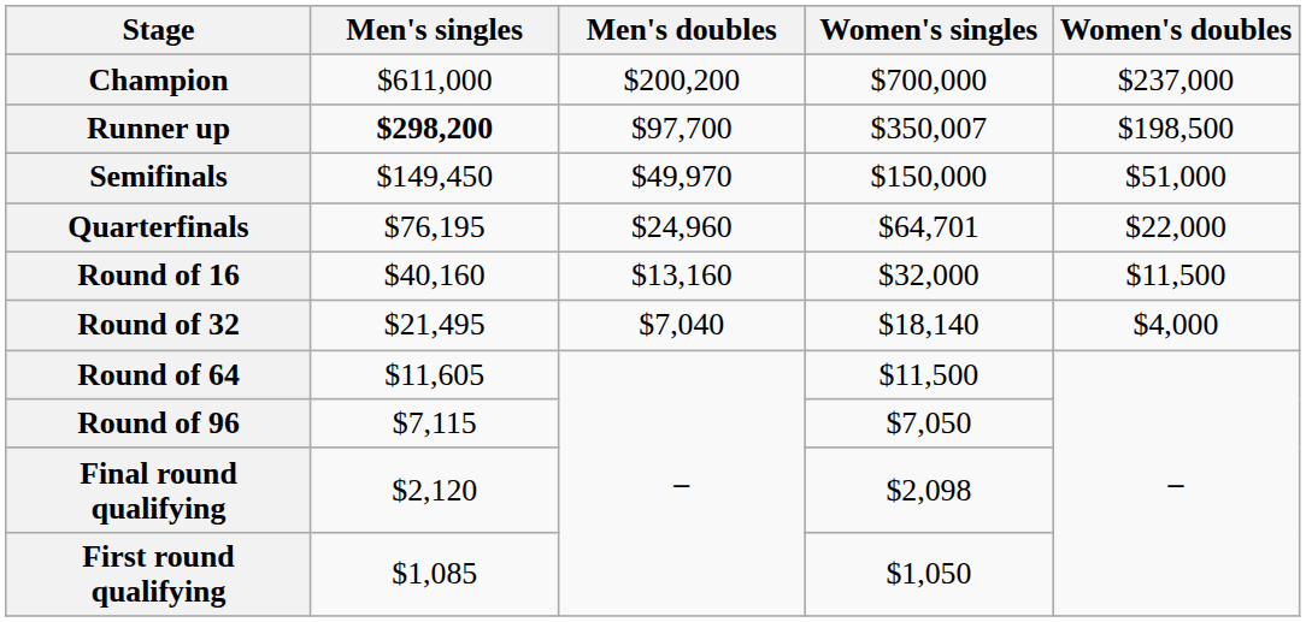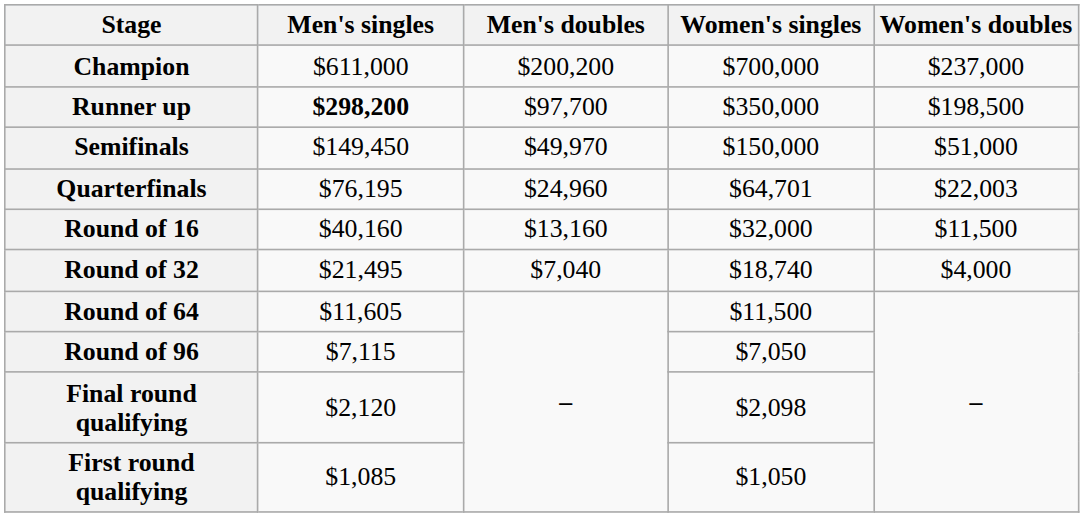Runner up | Women's singles: $350,007 -> $350,000
Quarterfinals | Women's doubles: $22,000 -> $22,003
Round of 32 | Women's singles: $18,140 -> $18,740
